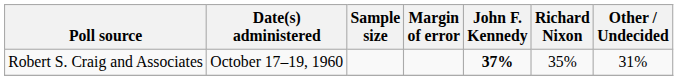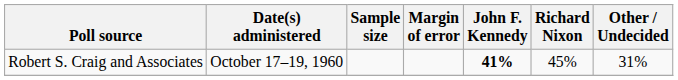Robert S. Craig and Associates | John F. Kennedy: 37% -> 41%
Robert S. Craig and Associates | Richard Nixon: 35% -> 45%
